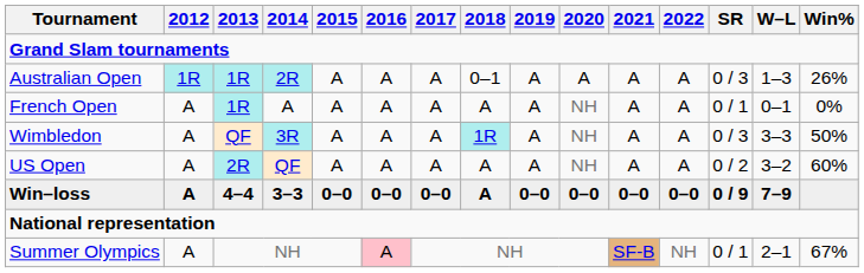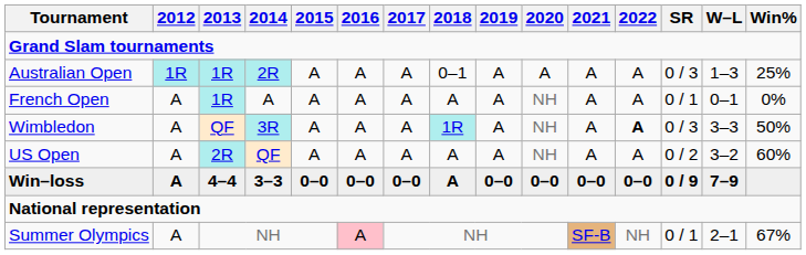Australian Open | Win%: 26% -> 25%
Wimbledon | 2022: normal -> bold
